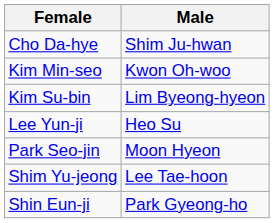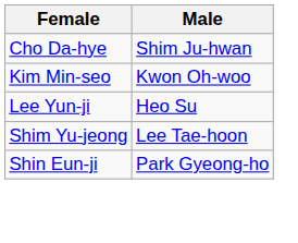- row: Kim Su-bin | Lim Byeong-hyeon
- row: Park Seo-jin | Moon Hyeon
